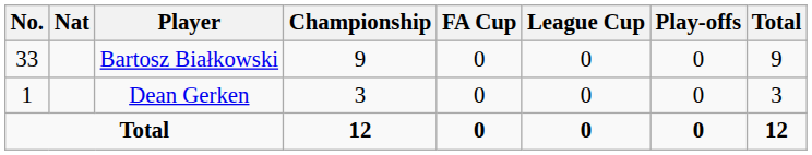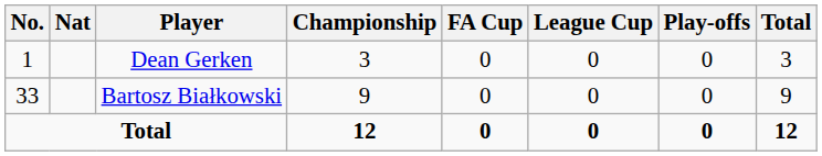rows swapped: Bartosz Białkowski <-> Dean Gerken
